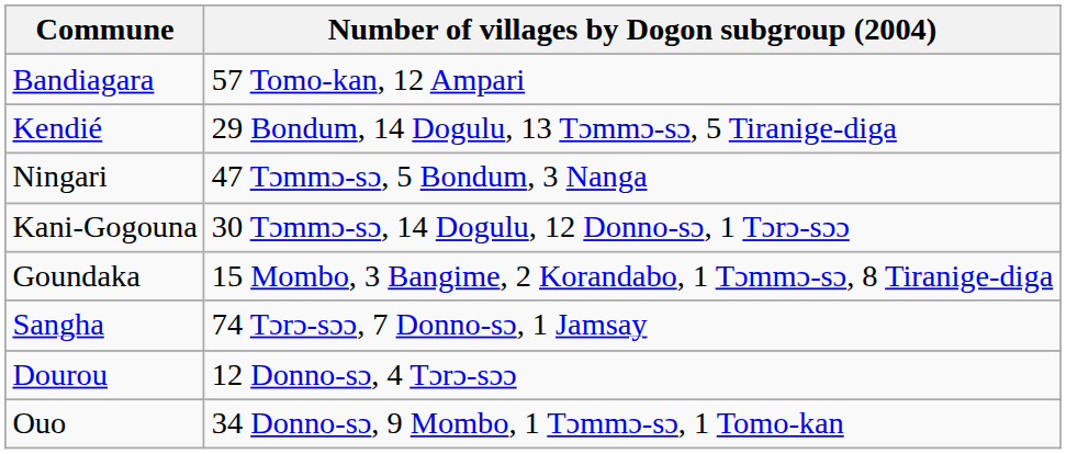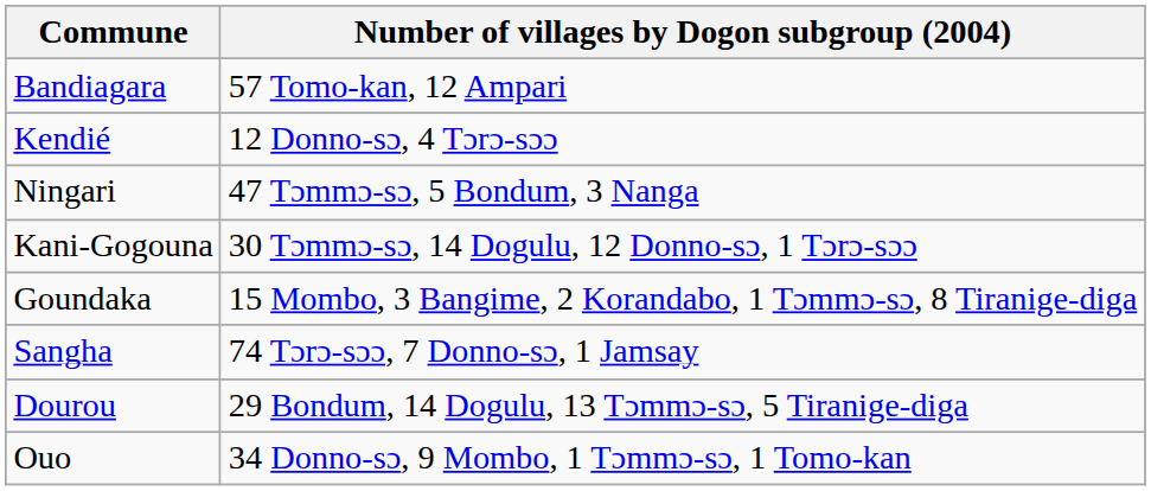Kendié | Number of villages by Dogon subgroup (2004): 29 Bondum, 14 Dogulu, 13 Tɔmmɔ-sɔ, 5 Tiranige-diga -> 12 Donno-sɔ, 4 Tɔrɔ-sɔɔ
Dourou | Number of villages by Dogon subgroup (2004): 12 Donno-sɔ, 4 Tɔrɔ-sɔɔ -> 29 Bondum, 14 Dogulu, 13 Tɔmmɔ-sɔ, 5 Tiranige-diga
